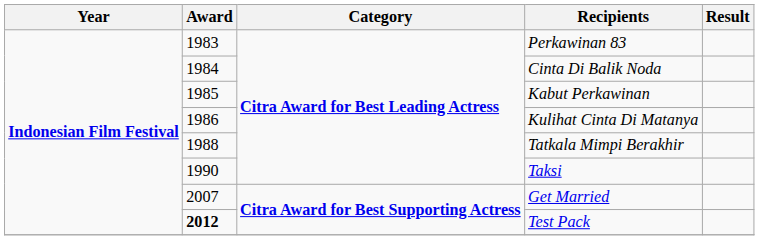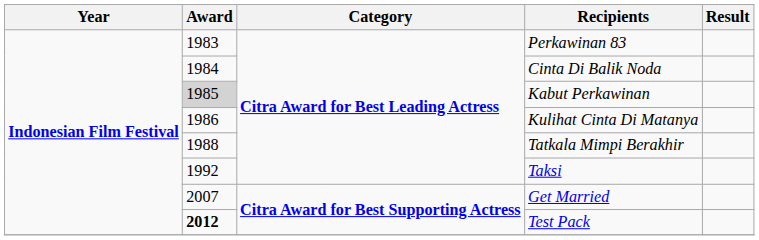Kabut Perkawinan | Award: no background -> lightgrey background
Taksi | Award: 1990 -> 1992
